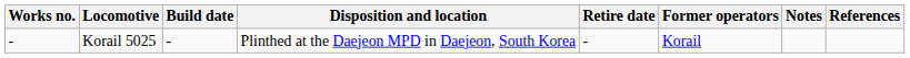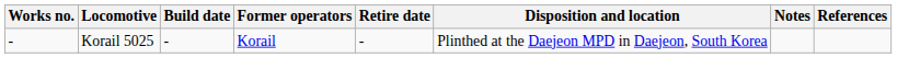columns swapped: Former operators <-> Disposition and location
